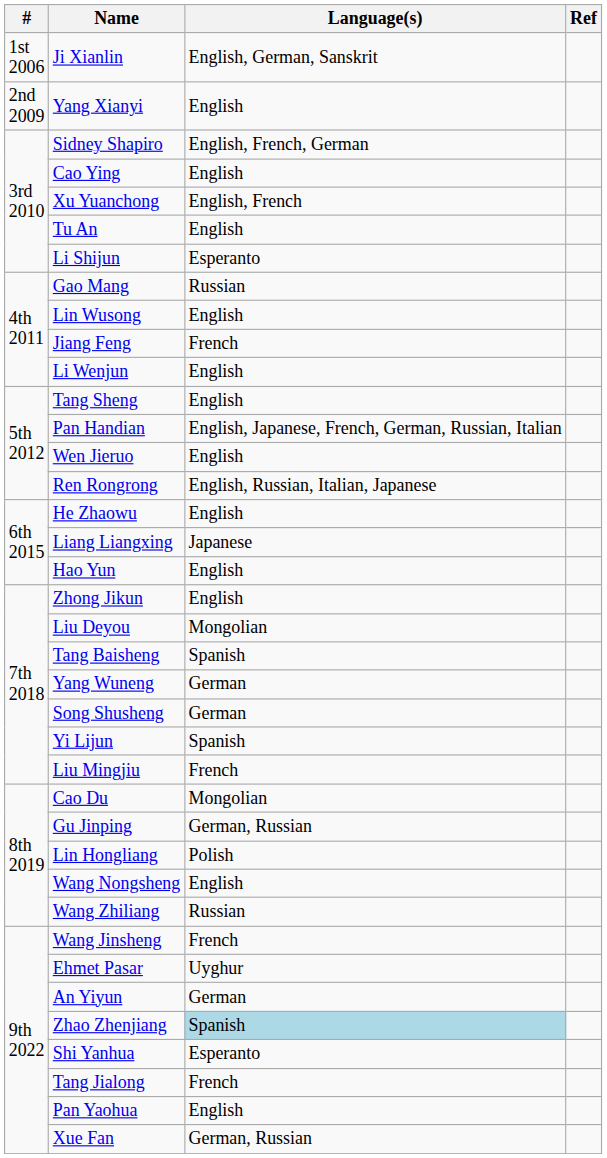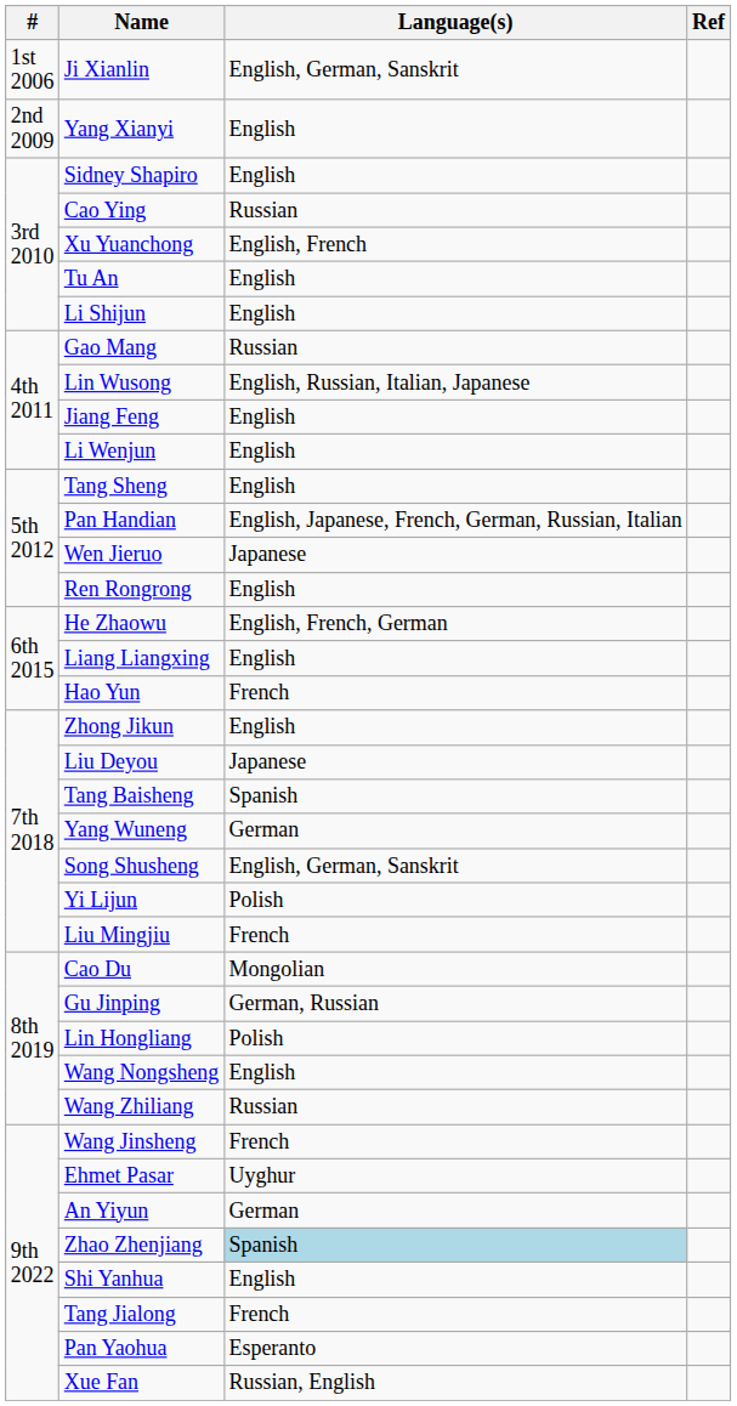Sidney Shapiro | Language(s): English, French, German -> English
Cao Ying | Language(s): English -> Russian
Li Shijun | Language(s): Esperanto -> English
Lin Wusong | Language(s): English -> English, Russian, Italian, Japanese
Jiang Feng | Language(s): French -> English
Wen Jieruo | Language(s): English -> Japanese
Ren Rongrong | Language(s): English, Russian, Italian, Japanese -> English
He Zhaowu | Language(s): English -> English, French, German
Liang Liangxing | Language(s): Japanese -> English
Hao Yun | Language(s): English -> French
Liu Deyou | Language(s): Mongolian -> Japanese
Song Shusheng | Language(s): German -> English, German, Sanskrit
Yi Lijun | Language(s): Spanish -> Polish
Shi Yanhua | Language(s): Esperanto -> English
Pan Yaohua | Language(s): English -> Esperanto
Xue Fan | Language(s): German, Russian -> Russian, English
